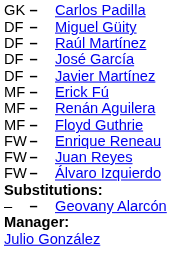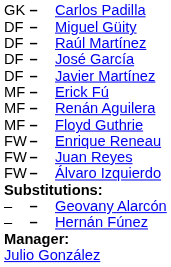+ row: – | – | Hernán Fúnez
